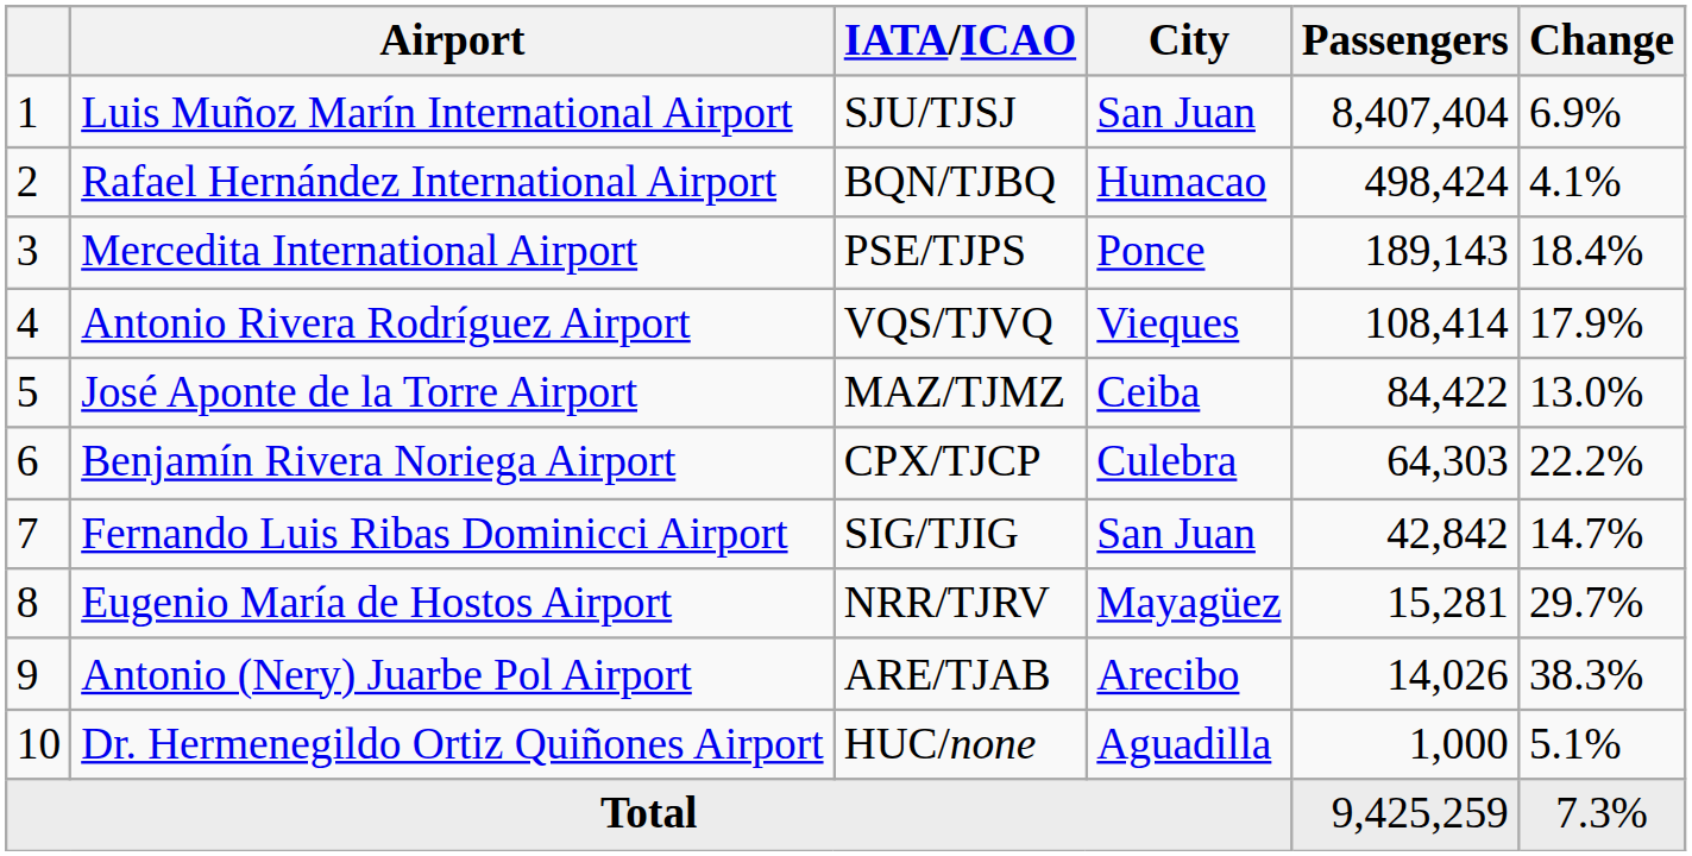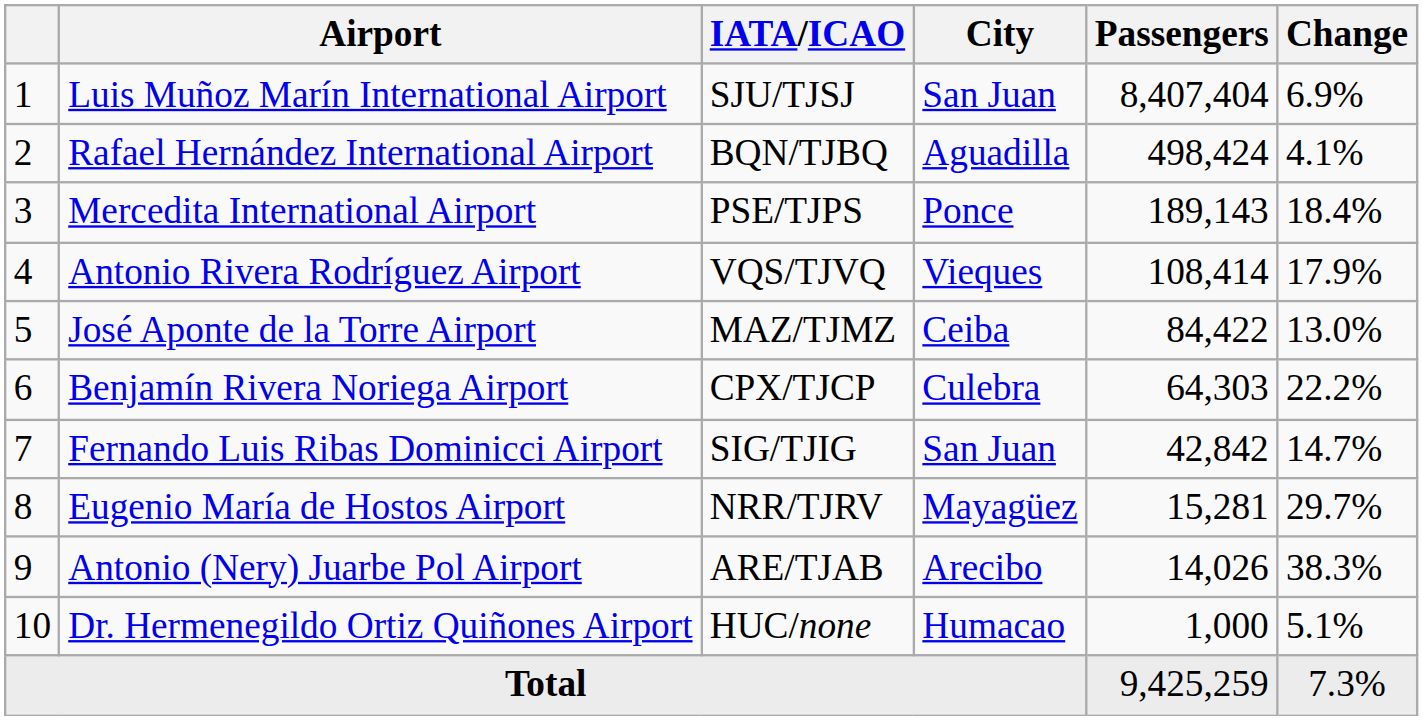Rafael Hernández International Airport | City: Humacao -> Aguadilla
Dr. Hermenegildo Ortiz Quiñones Airport | City: Aguadilla -> Humacao
